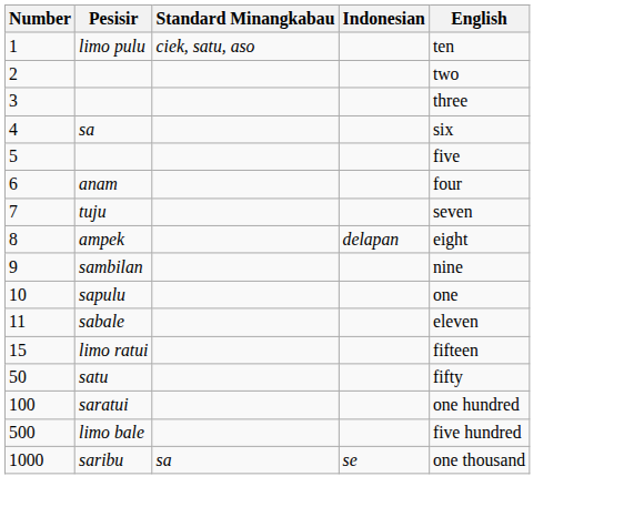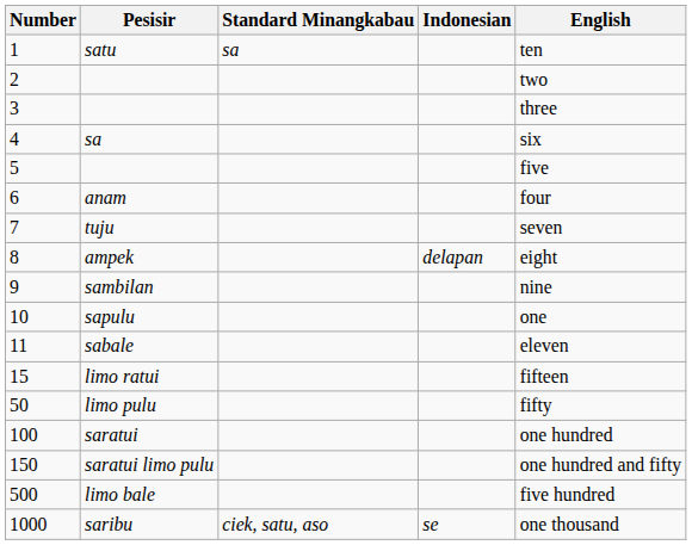1 | Pesisir: limo pulu -> satu
1 | Standard Minangkabau: ciek, satu, aso -> sa
50 | Pesisir: satu -> limo pulu
+ row: 150 | saratui limo pulu | one hundred and fifty
1000 | Standard Minangkabau: sa -> ciek, satu, aso
